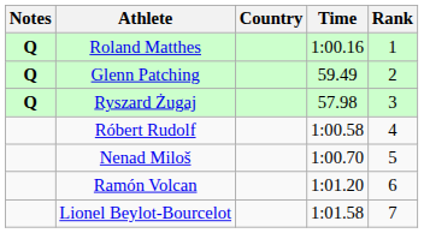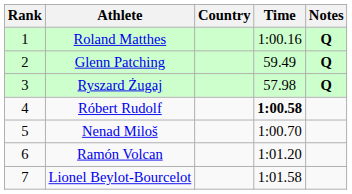columns swapped: Rank <-> Notes
Róbert Rudolf | Time: normal -> bold
